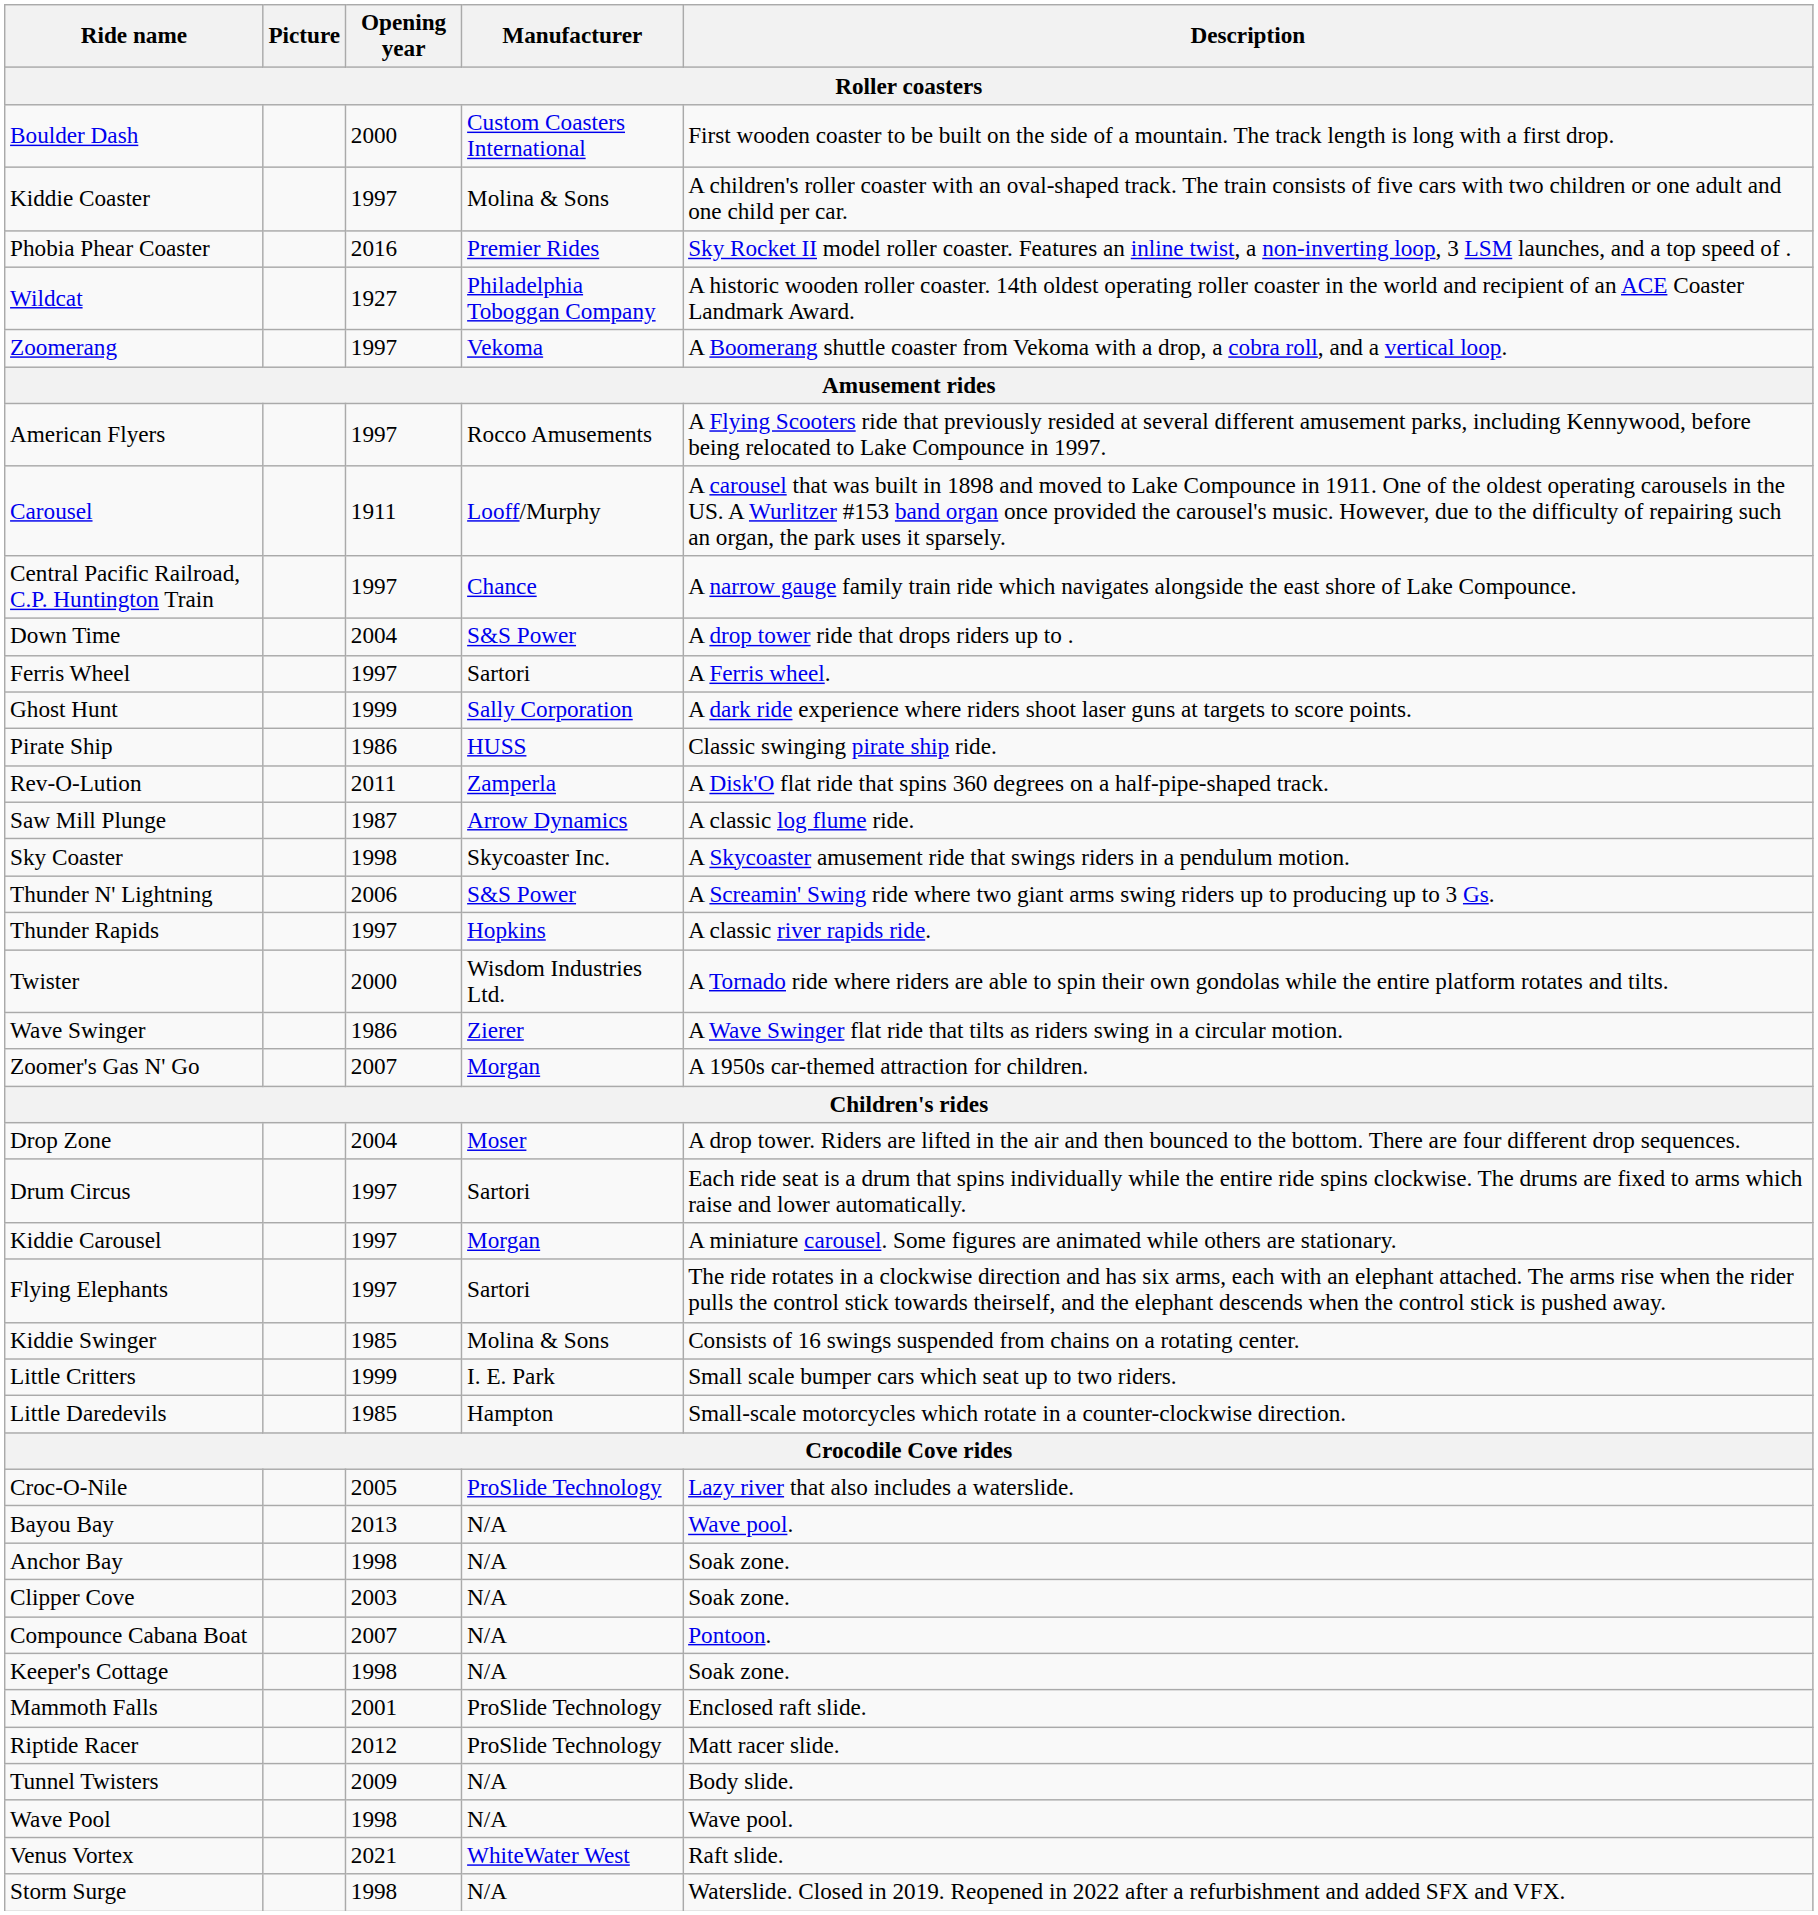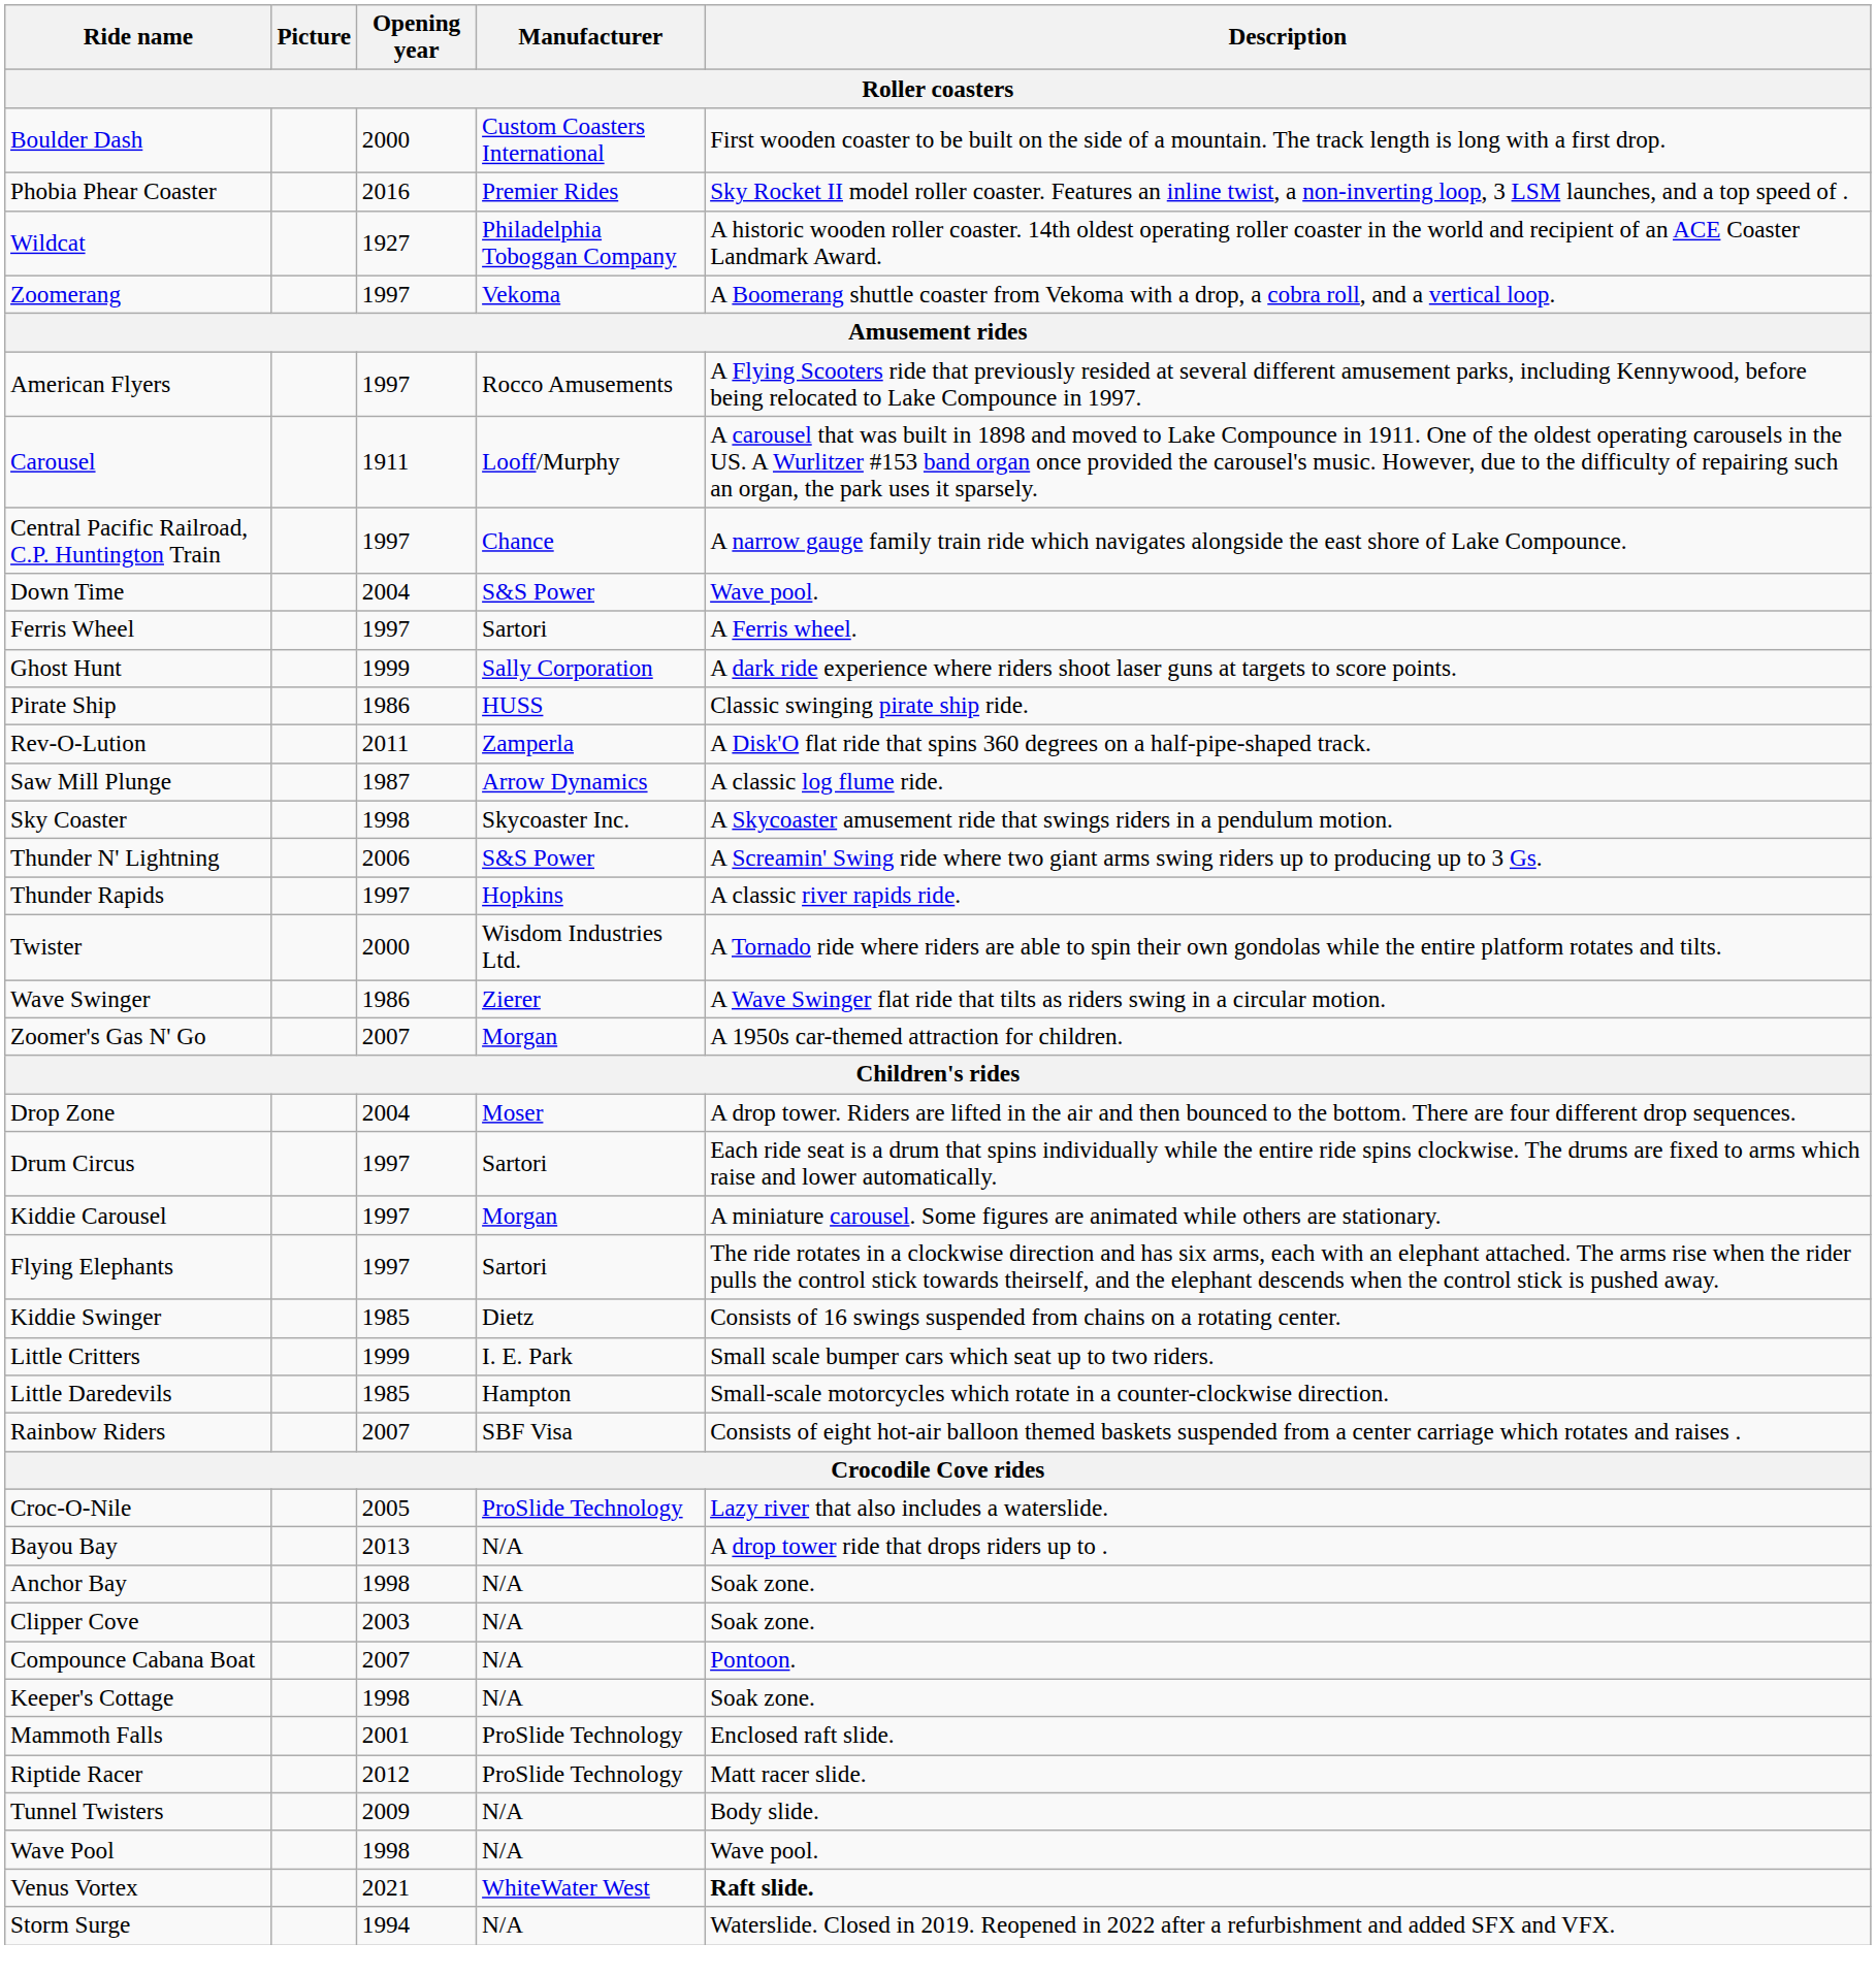- row: Kiddie Coaster | 1997 | Molina & Sons | A children's roller coaster with an oval-shaped track. The train consists of five cars with two children or one adult and one child per car.
Down Time | Description: A drop tower ride that drops riders up to . -> Wave pool.
Kiddie Swinger | Manufacturer: Molina & Sons -> Dietz
+ row: Rainbow Riders | 2007 | SBF Visa | Consists of eight hot-air balloon themed baskets suspended from a center carriage which rotates and raises .
Bayou Bay | Description: Wave pool. -> A drop tower ride that drops riders up to .
Venus Vortex | Description: normal -> bold
Storm Surge | Opening year: 1998 -> 1994
